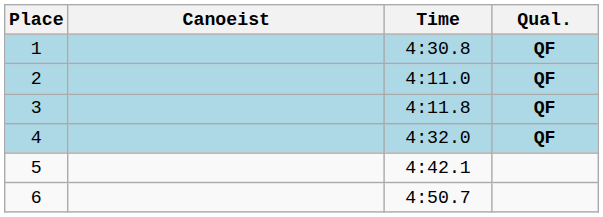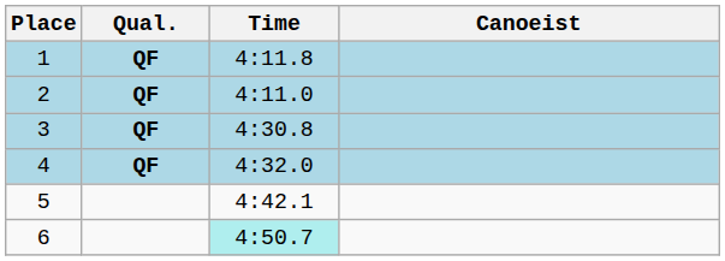columns swapped: Canoeist <-> Qual.
1 | Time: 4:30.8 -> 4:11.8
3 | Time: 4:11.8 -> 4:30.8
6 | Time: no background -> paleturquoise background
